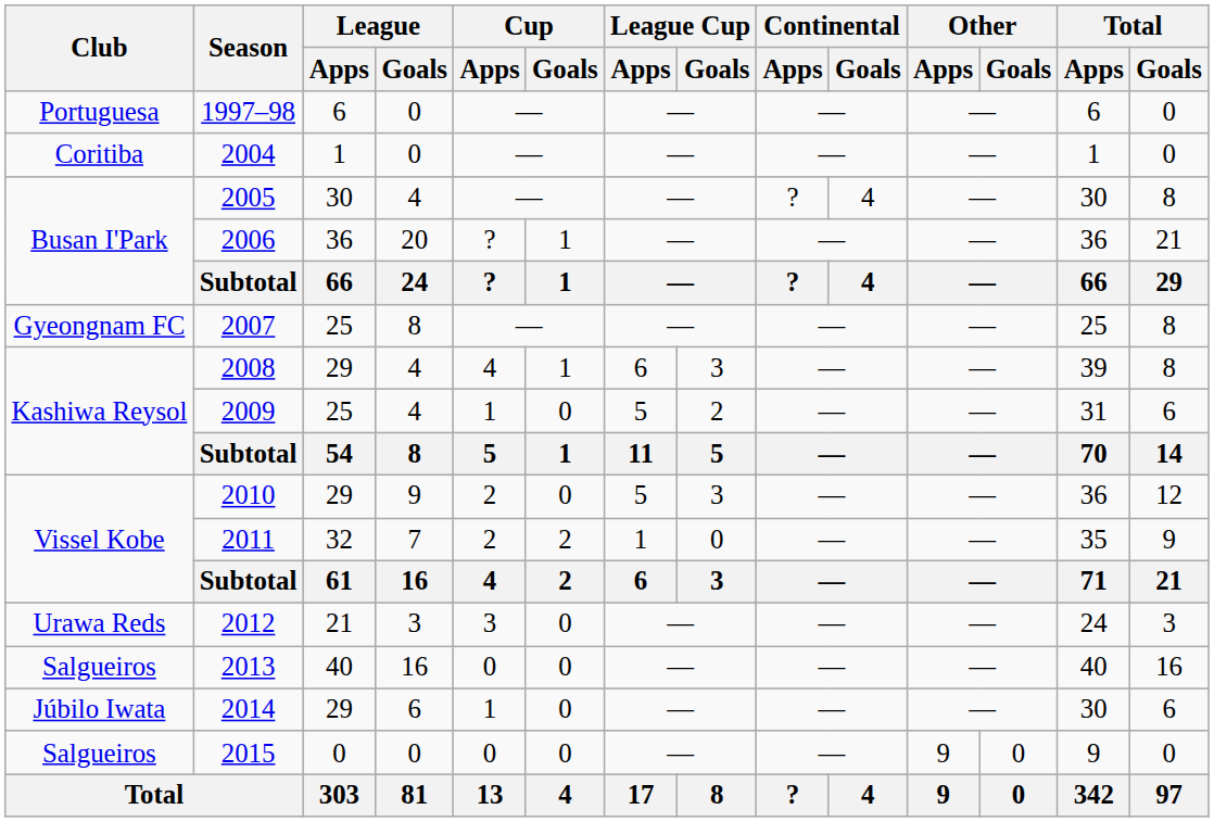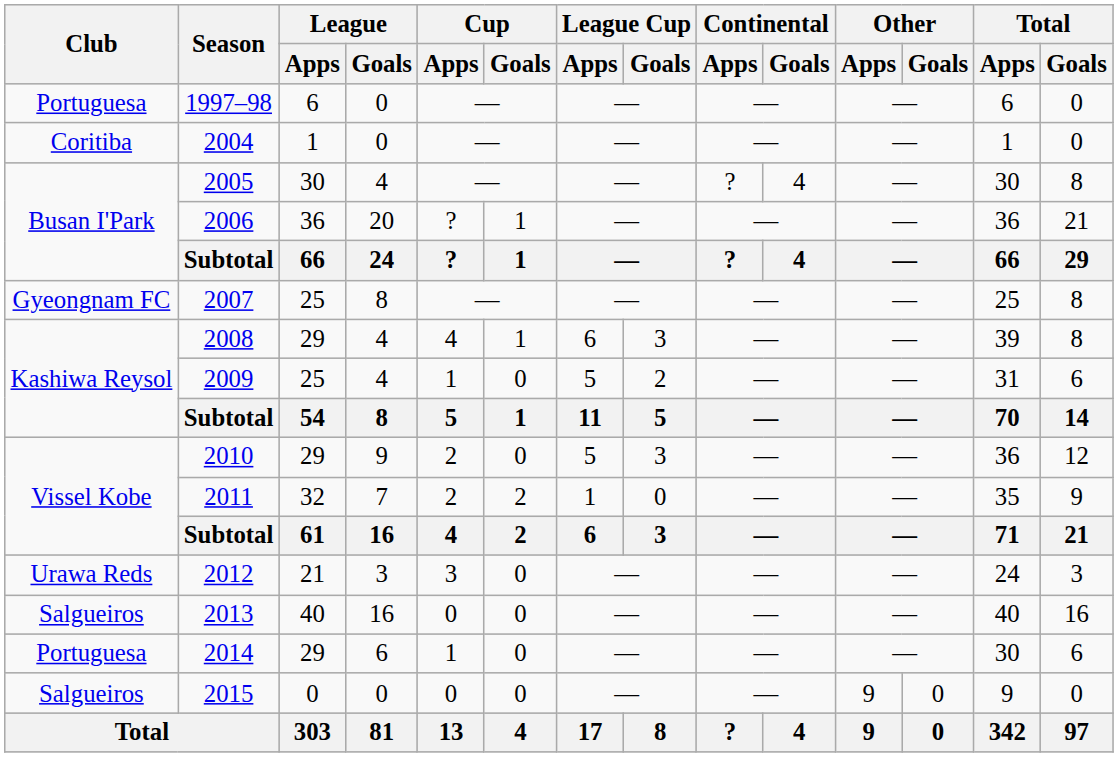2014 | Club: Júbilo Iwata -> Portuguesa
